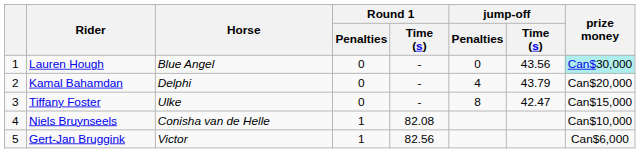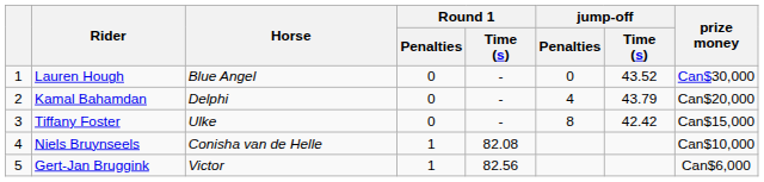Lauren Hough | jump-off / Time (s): 43.56 -> 43.52
Lauren Hough | prize money: paleturquoise background -> no background
Tiffany Foster | jump-off / Time (s): 42.47 -> 42.42
